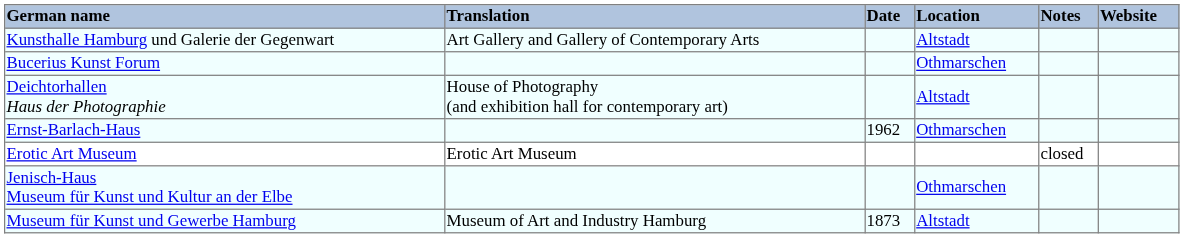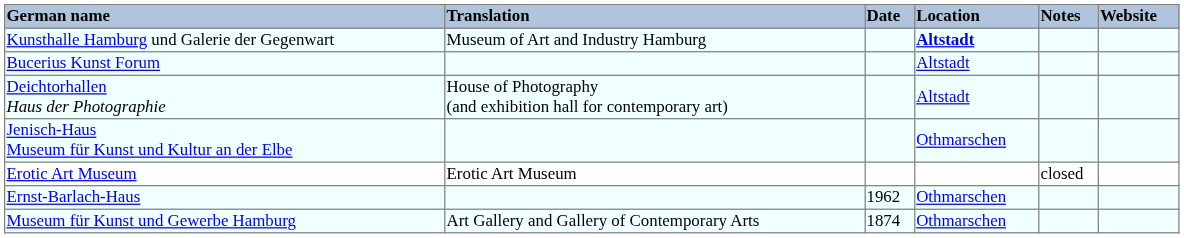Kunsthalle Hamburg und Galerie der Gegenwart | Translation: Art Gallery and Gallery of Contemporary Arts -> Museum of Art and Industry Hamburg
Kunsthalle Hamburg und Galerie der Gegenwart | Location: normal -> bold
Bucerius Kunst Forum | Location: Othmarschen -> Altstadt
rows swapped: Ernst-Barlach-Haus <-> Jenisch-Haus Museum für Kunst und Kultur an der Elbe
Museum für Kunst und Gewerbe Hamburg | Translation: Museum of Art and Industry Hamburg -> Art Gallery and Gallery of Contemporary Arts
Museum für Kunst und Gewerbe Hamburg | Date: 1873 -> 1874
Museum für Kunst und Gewerbe Hamburg | Location: Altstadt -> Othmarschen
